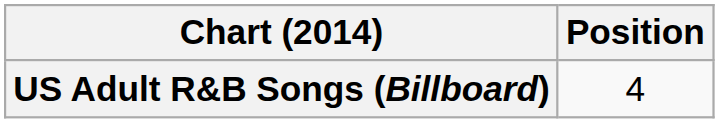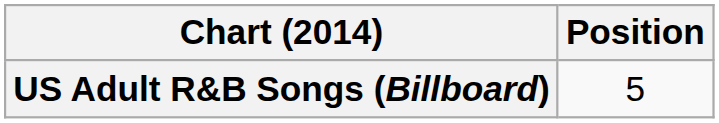US Adult R&B Songs (Billboard) | Position: 4 -> 5
